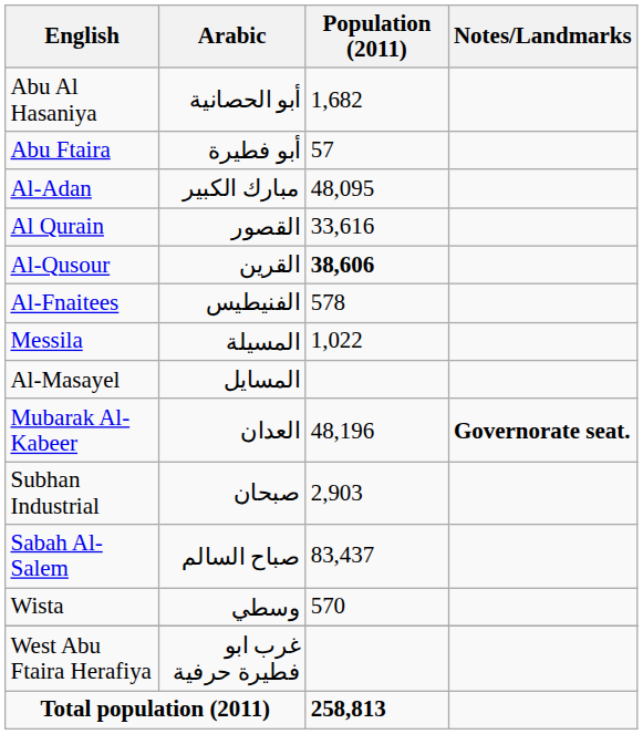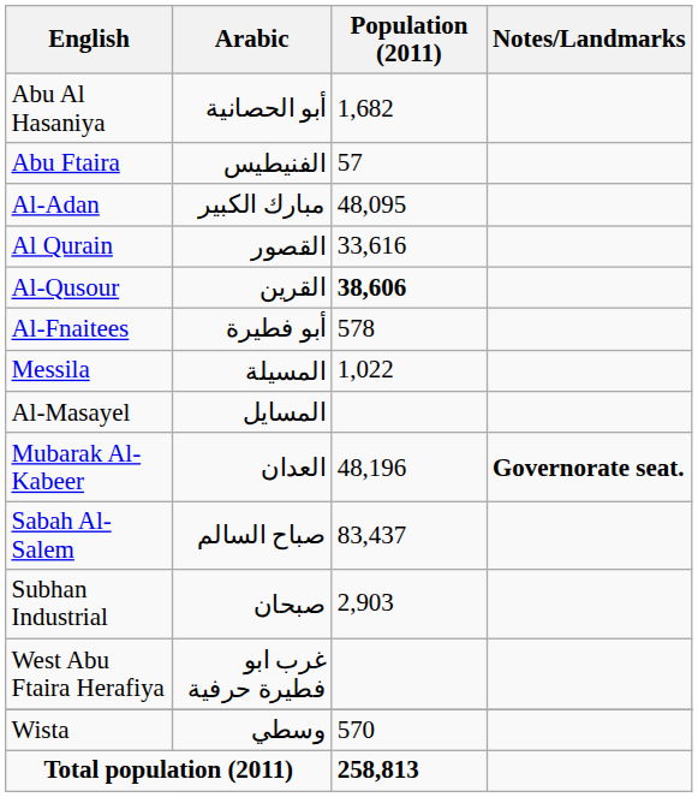Abu Ftaira | Arabic: أبو فطيرة -> الفنيطيس
Al-Fnaitees | Arabic: الفنيطيس -> أبو فطيرة
rows swapped: Sabah Al-Salem <-> Subhan Industrial
rows swapped: Wista <-> West Abu Ftaira Herafiya
